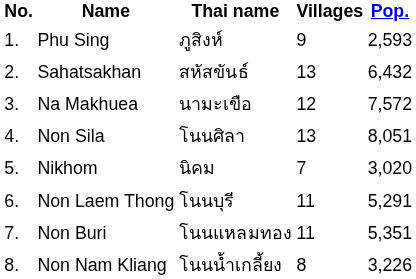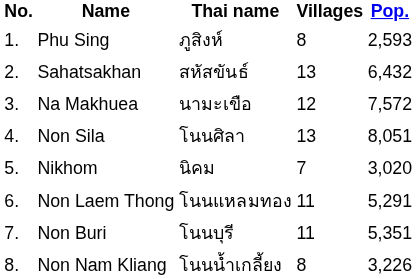Phu Sing | Villages: 9 -> 8
Non Laem Thong | Thai name: โนนบุรี -> โนนแหลมทอง
Non Buri | Thai name: โนนแหลมทอง -> โนนบุรี
